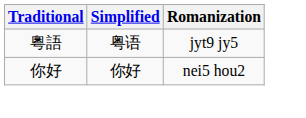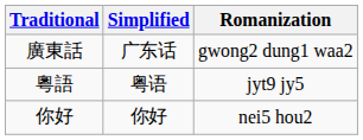+ row: 廣東話 | 广东话 | gwong2 dung1 waa2
